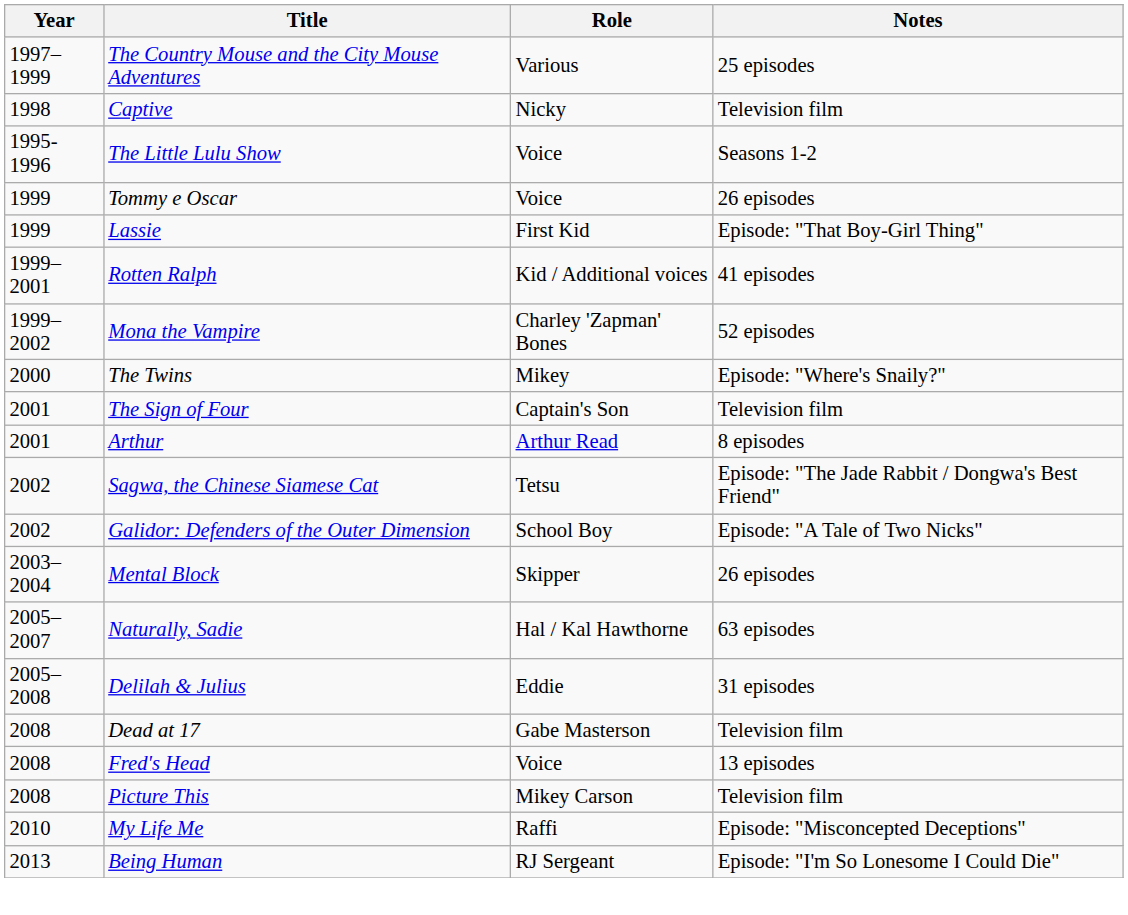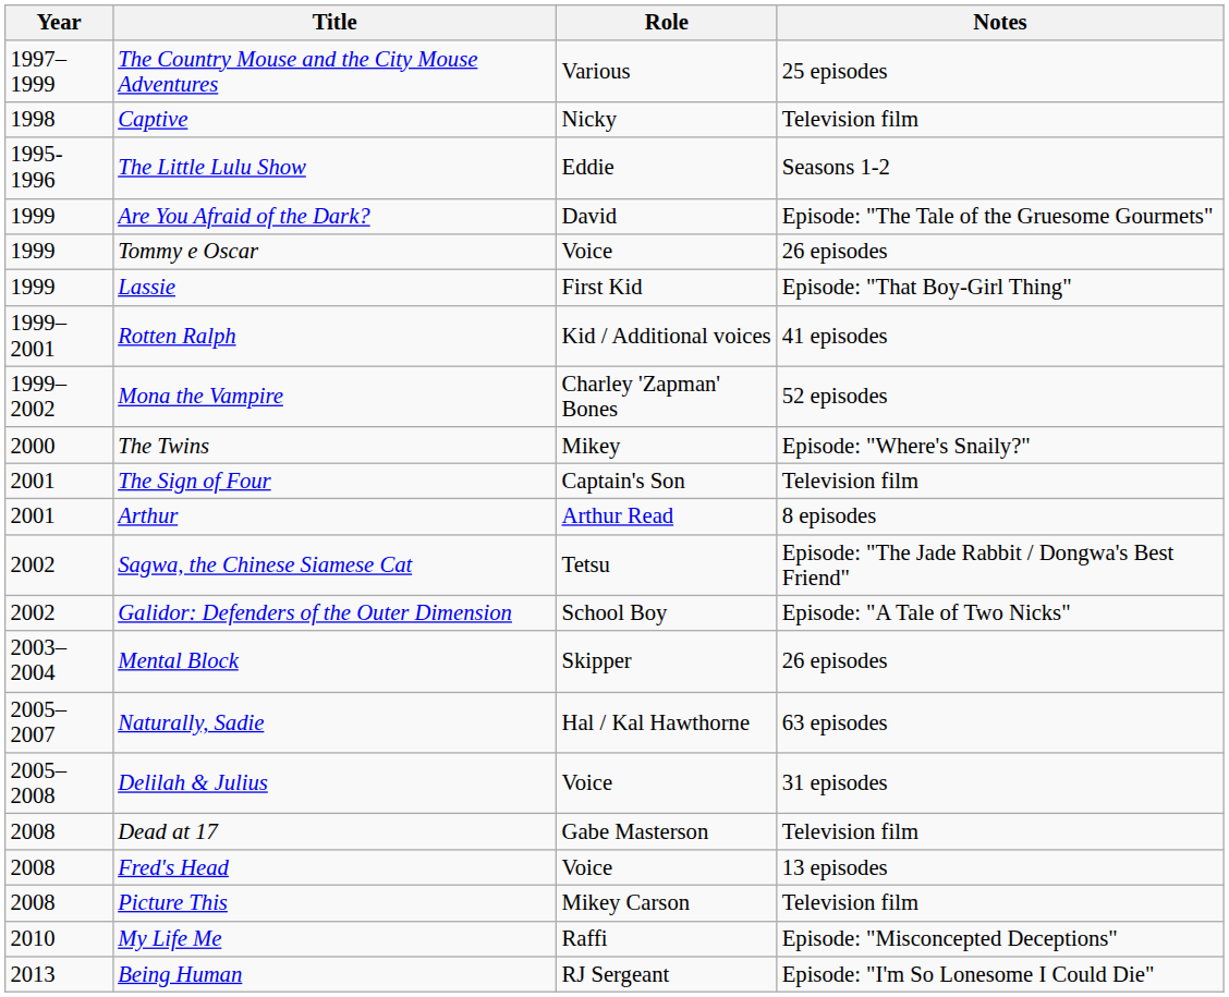The Little Lulu Show | Role: Voice -> Eddie
+ row: 1999 | Are You Afraid of the Dark? | David | Episode: "The Tale of the Gruesome Gourmets"
Delilah & Julius | Role: Eddie -> Voice
